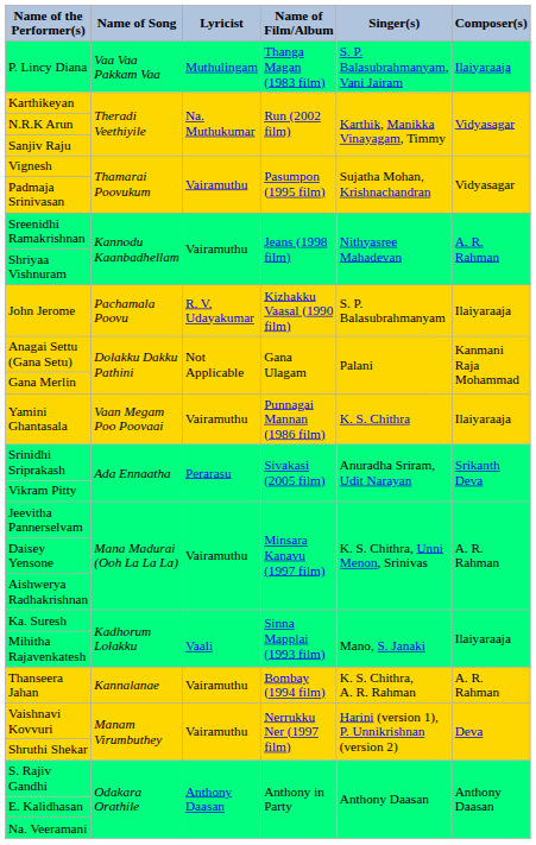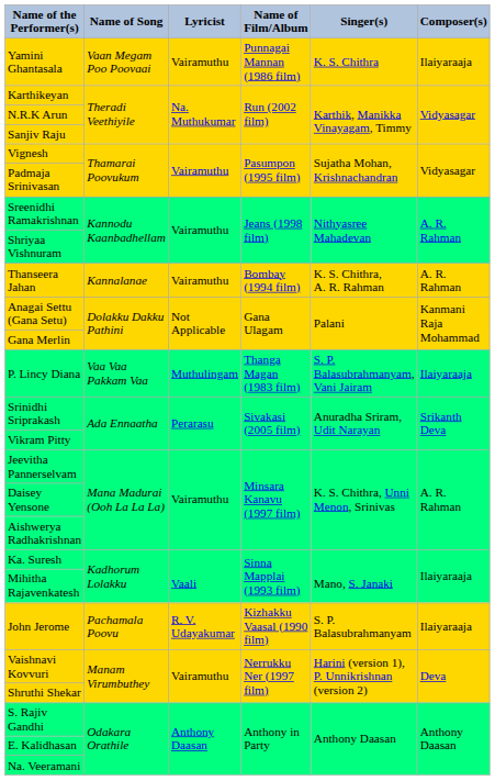rows swapped: P. Lincy Diana <-> Yamini Ghantasala
rows swapped: John Jerome <-> Thanseera Jahan
